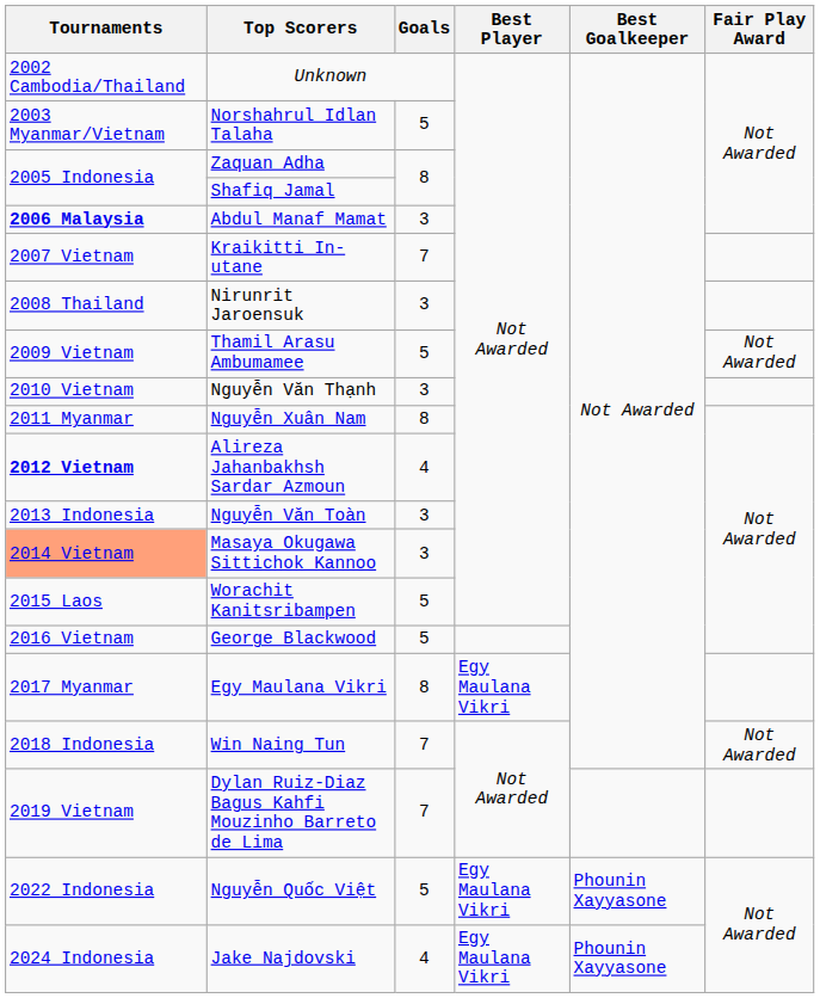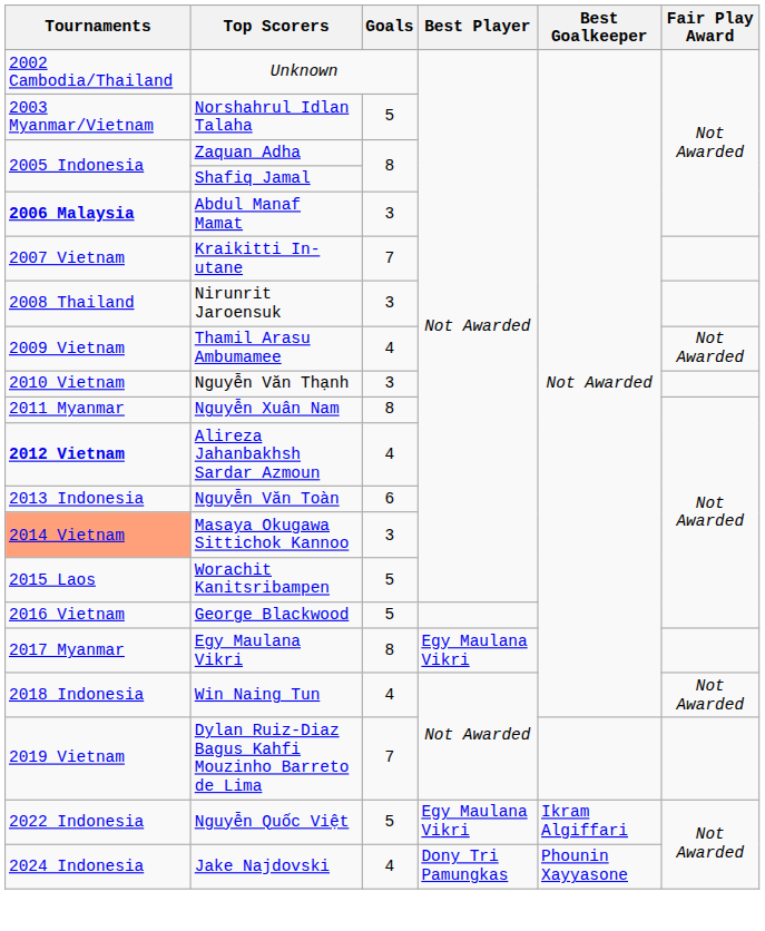Thamil Arasu Ambumamee | Goals: 5 -> 4
Nguyễn Văn Toàn | Goals: 3 -> 6
Win Naing Tun | Goals: 7 -> 4
Nguyễn Quốc Việt | Best Goalkeeper: Phounin Xayyasone -> Ikram Algiffari
Jake Najdovski | Best Player: Egy Maulana Vikri -> Dony Tri Pamungkas
